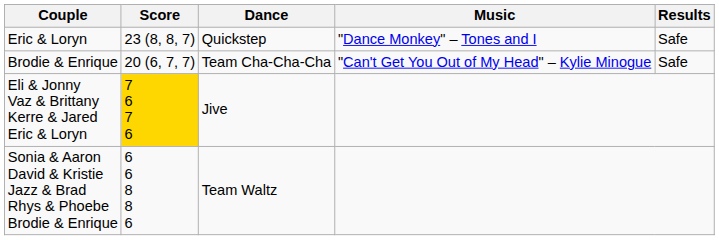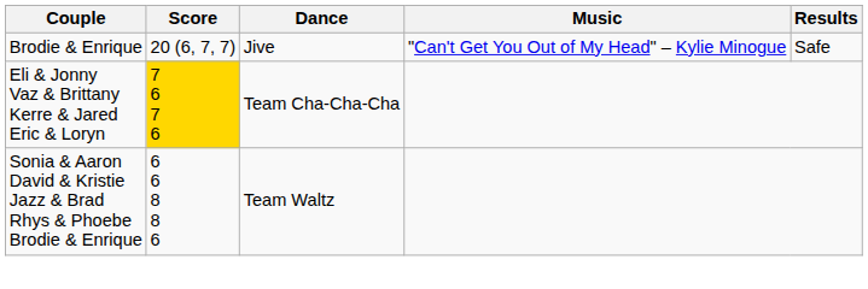- row: Eric & Loryn | 23 (8, 8, 7) | Quickstep | "Dance Monkey" – Tones and I | Safe
Brodie & Enrique | Dance: Team Cha-Cha-Cha -> Jive
Eli & Jonny Vaz & Brittany Kerre & Jared Eric & Loryn | Dance: Jive -> Team Cha-Cha-Cha
